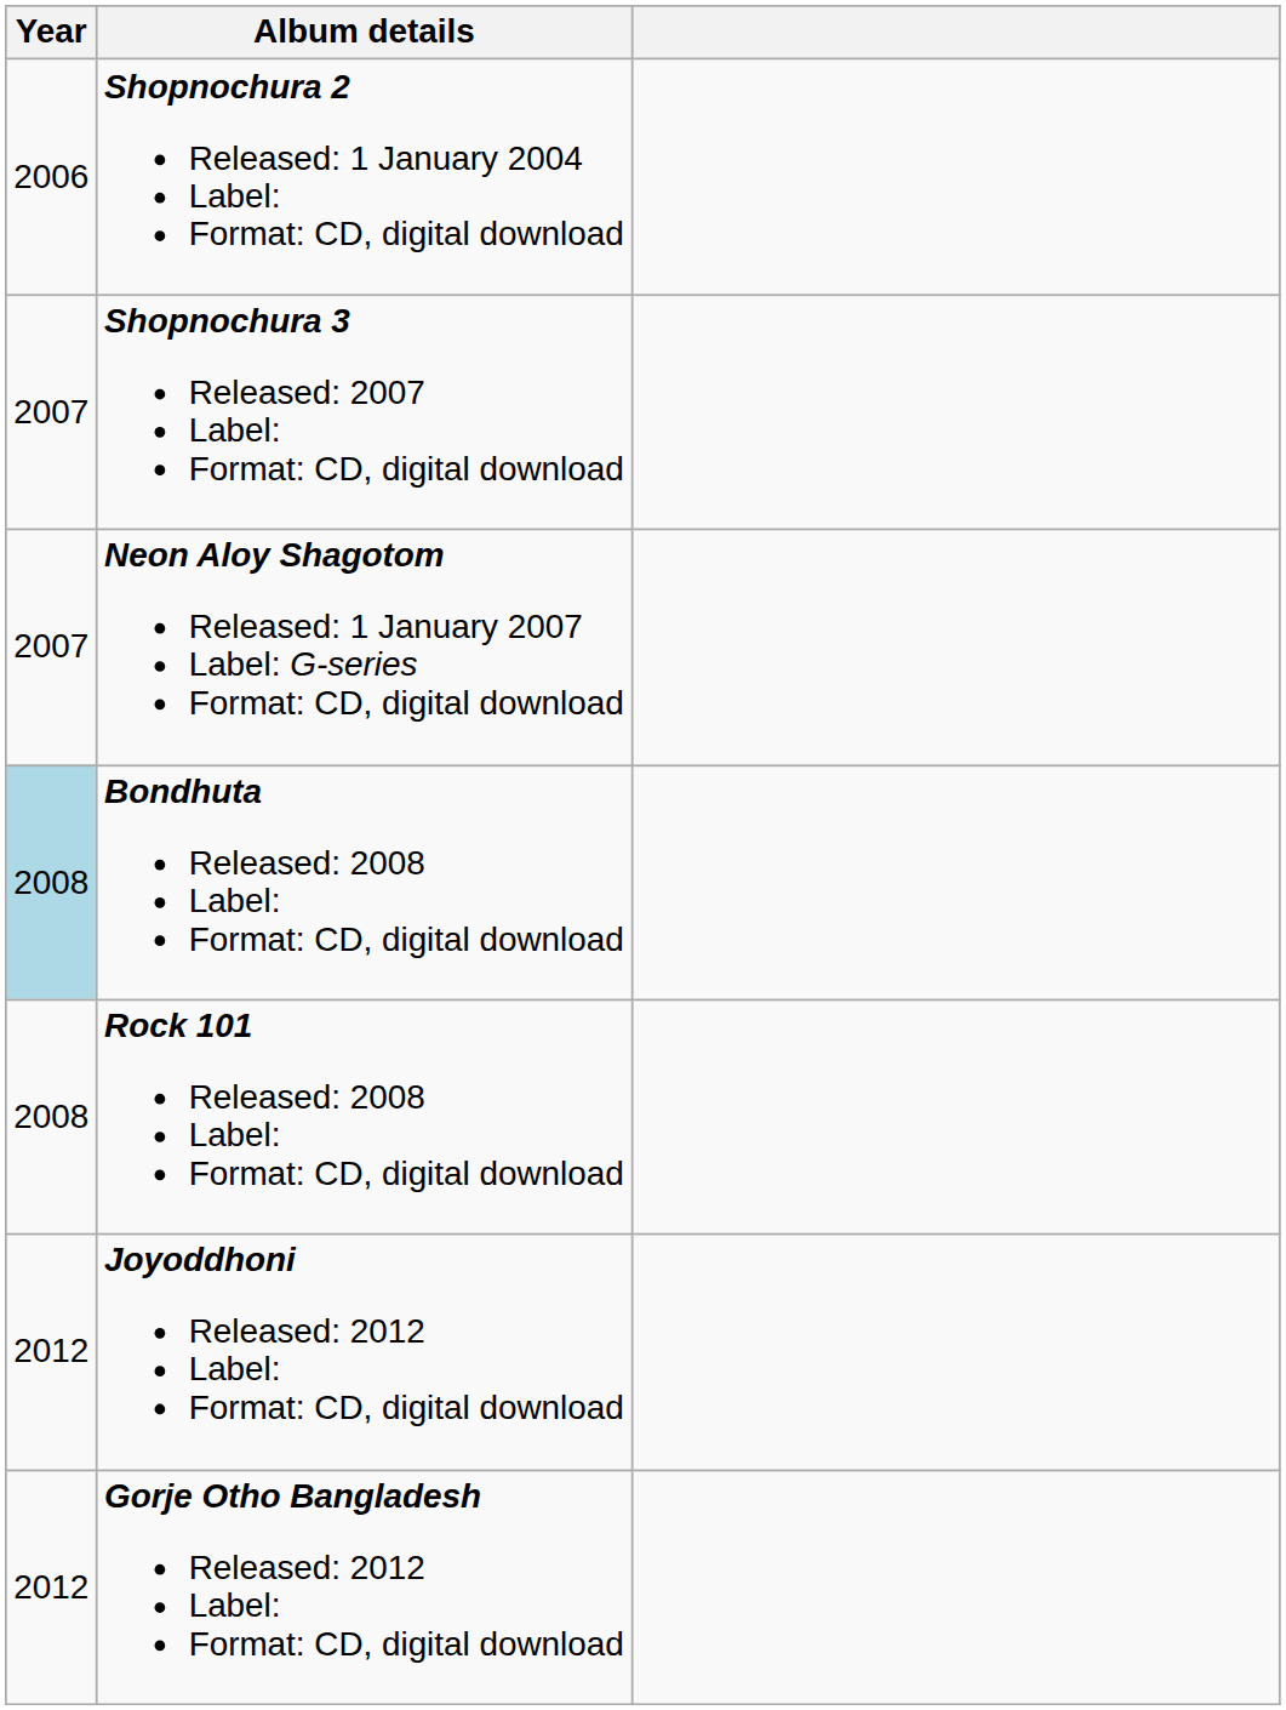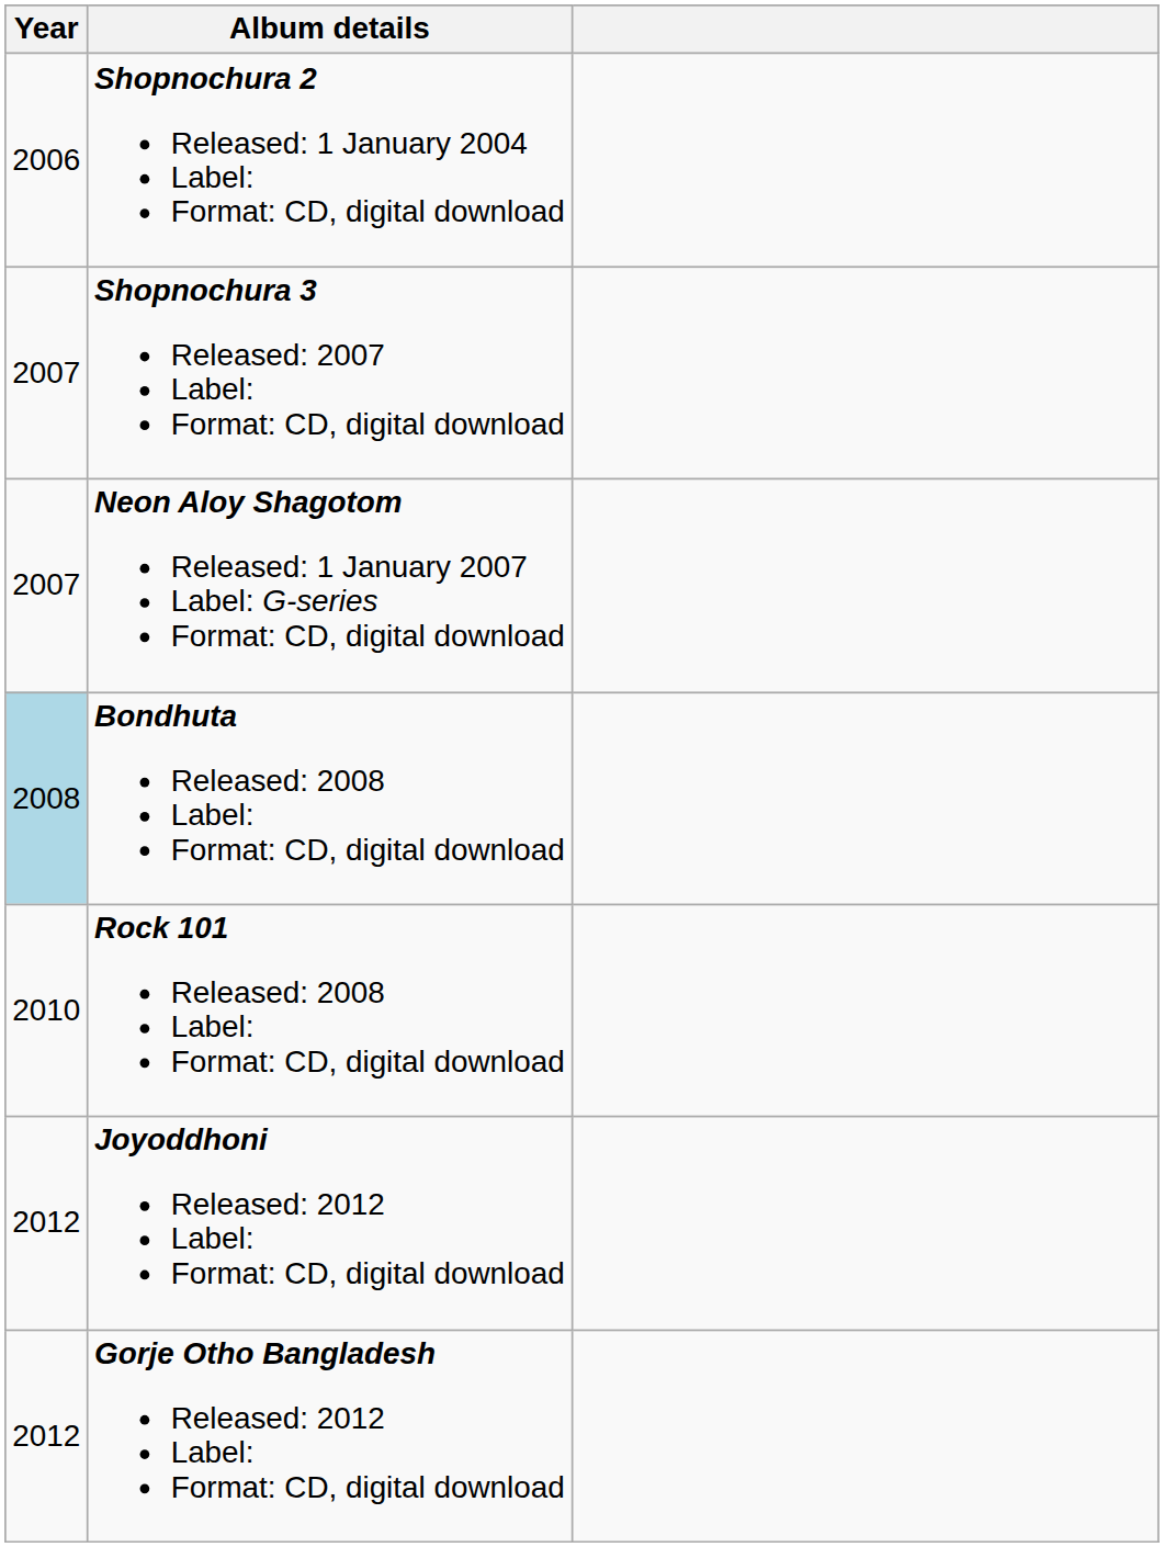Rock 101 Released: 2008 Label: Format: CD, digital download | Year: 2008 -> 2010
